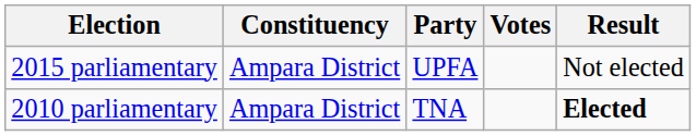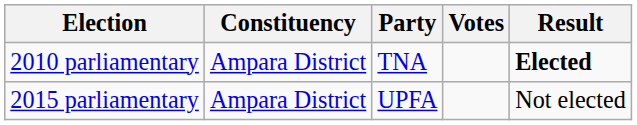rows swapped: 2010 parliamentary <-> 2015 parliamentary
